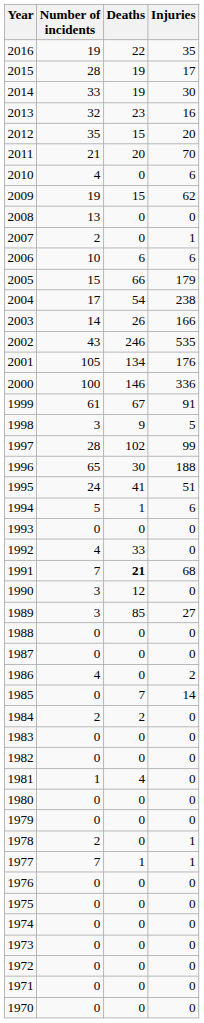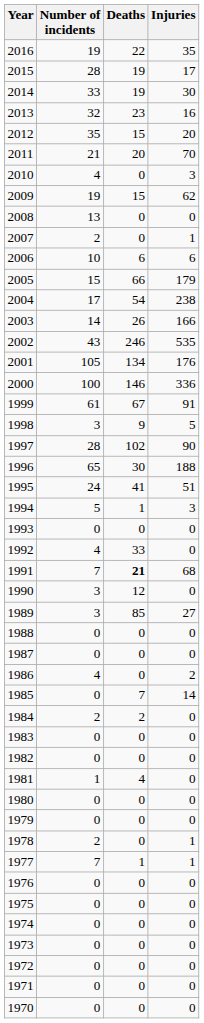2010 | Injuries: 6 -> 3
1997 | Injuries: 99 -> 90
1994 | Injuries: 6 -> 3
